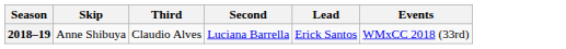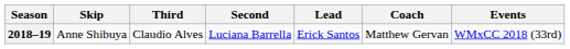+ column: Coach | Matthew Gervan
